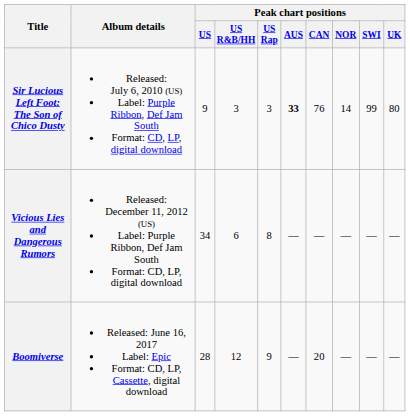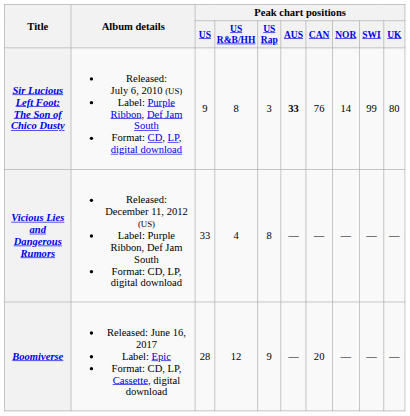Sir Lucious Left Foot: The Son of Chico Dusty | Peak chart positions / US R&B/HH: 3 -> 8
Vicious Lies and Dangerous Rumors | Peak chart positions / US: 34 -> 33
Vicious Lies and Dangerous Rumors | Peak chart positions / US R&B/HH: 6 -> 4
